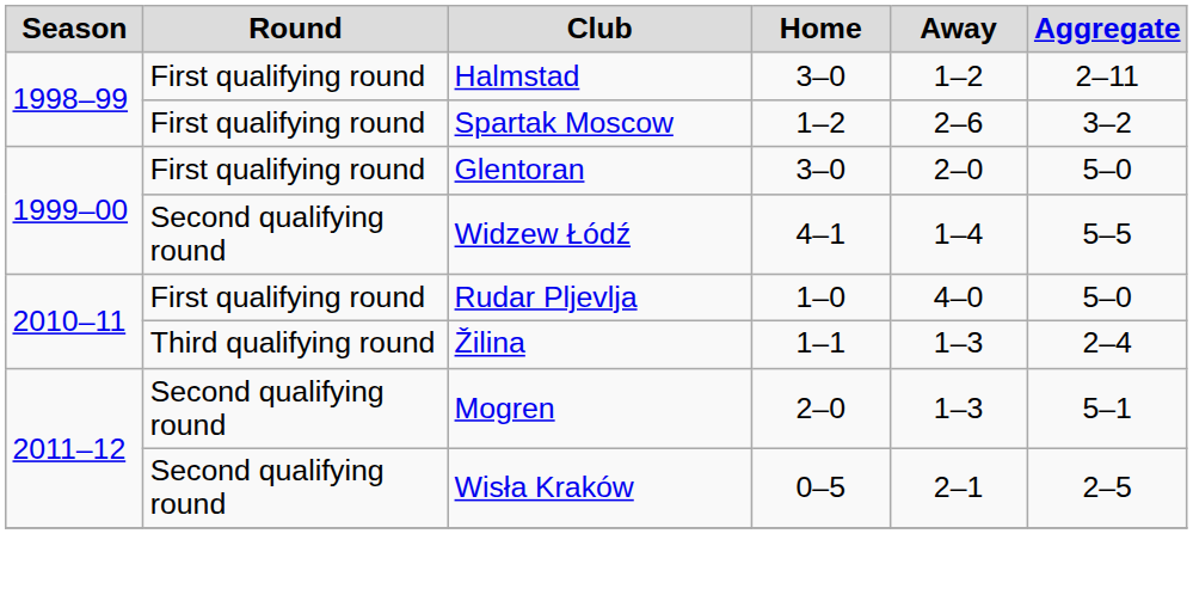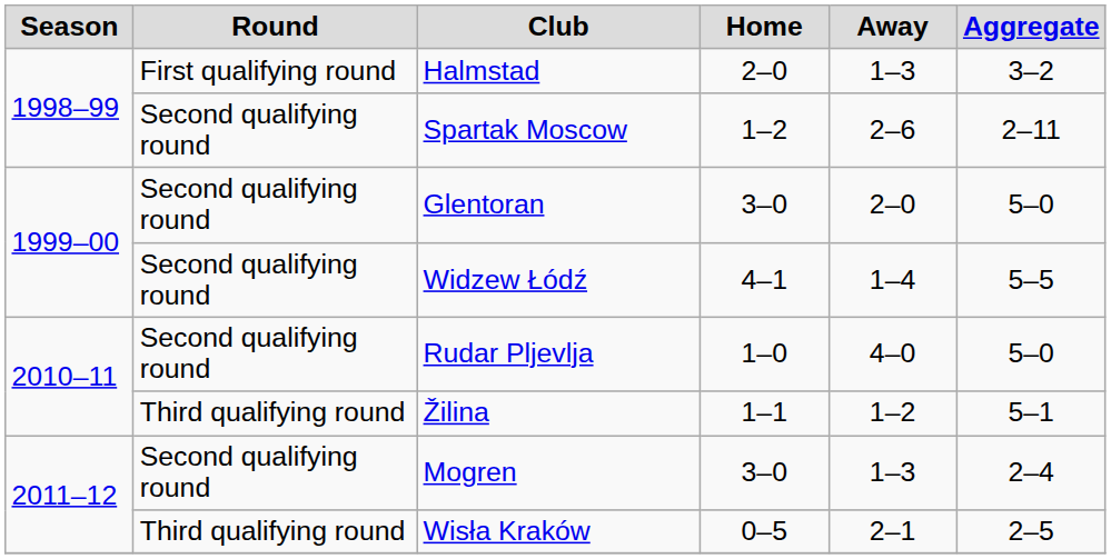Halmstad | Home: 3–0 -> 2–0
Halmstad | Away: 1–2 -> 1–3
Halmstad | Aggregate: 2–11 -> 3–2
Spartak Moscow | Round: First qualifying round -> Second qualifying round
Spartak Moscow | Aggregate: 3–2 -> 2–11
Glentoran | Round: First qualifying round -> Second qualifying round
Rudar Pljevlja | Round: First qualifying round -> Second qualifying round
Žilina | Away: 1–3 -> 1–2
Žilina | Aggregate: 2–4 -> 5–1
Mogren | Home: 2–0 -> 3–0
Mogren | Aggregate: 5–1 -> 2–4
Wisła Kraków | Round: Second qualifying round -> Third qualifying round
